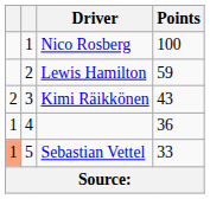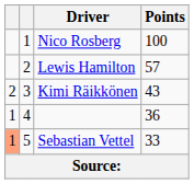Lewis Hamilton | Points: 59 -> 57
